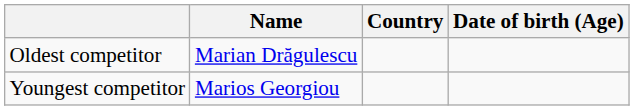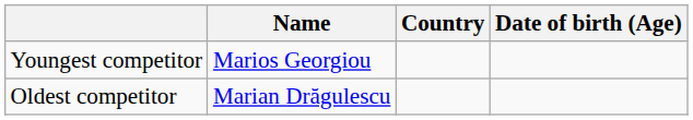rows swapped: Youngest competitor <-> Oldest competitor
